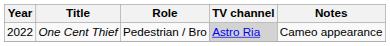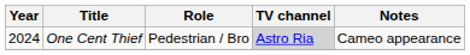One Cent Thief | Year: 2022 -> 2024
